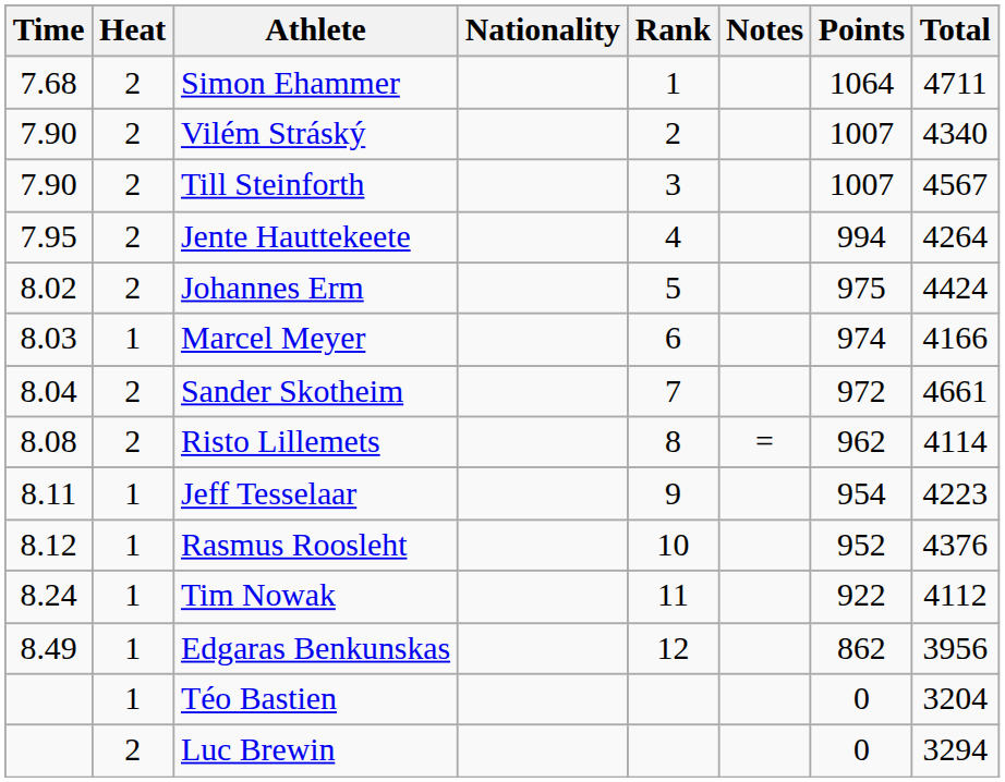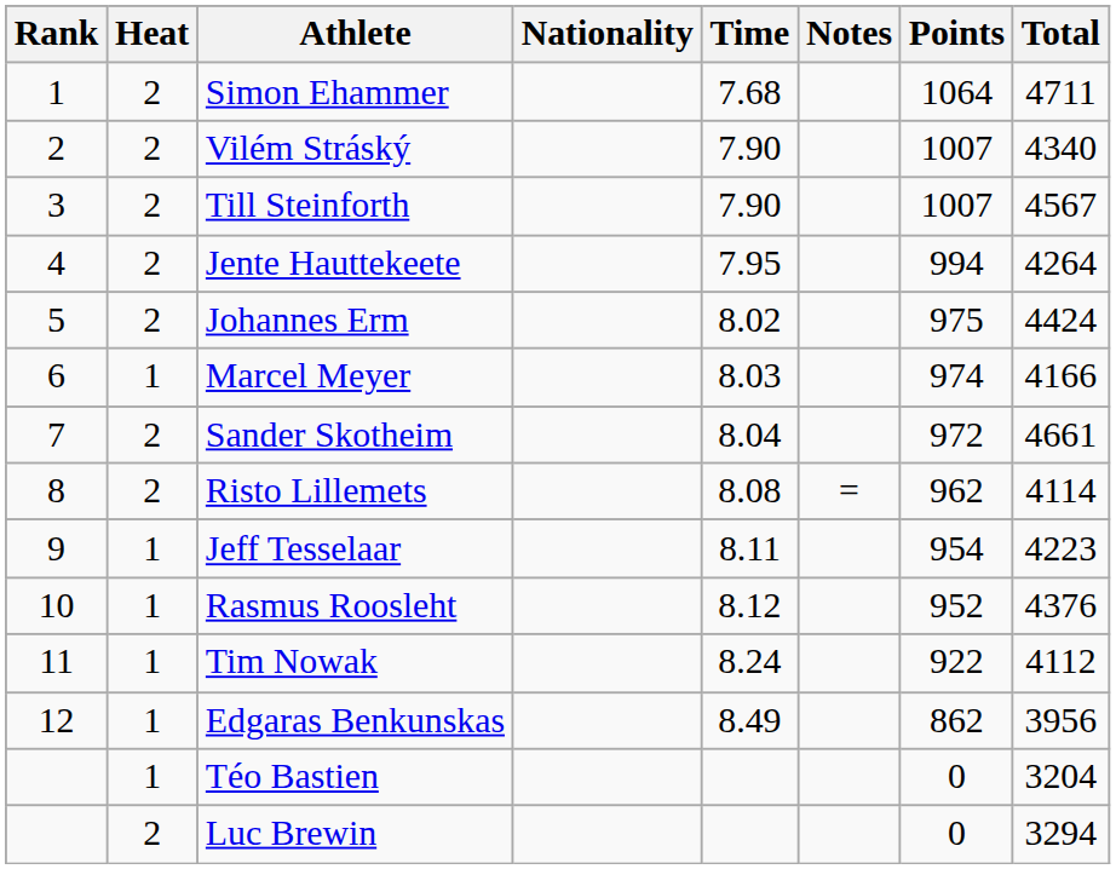columns swapped: Rank <-> Time
